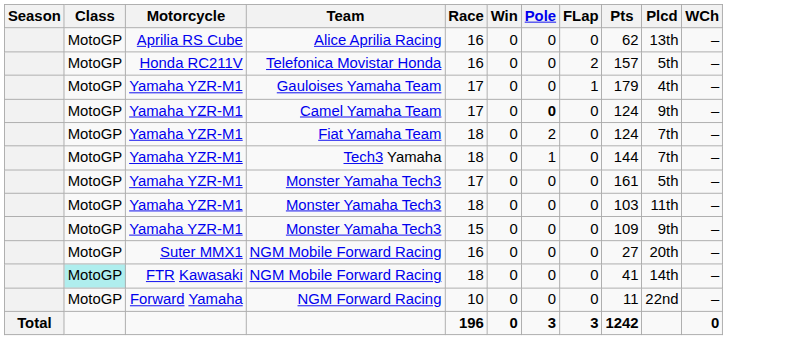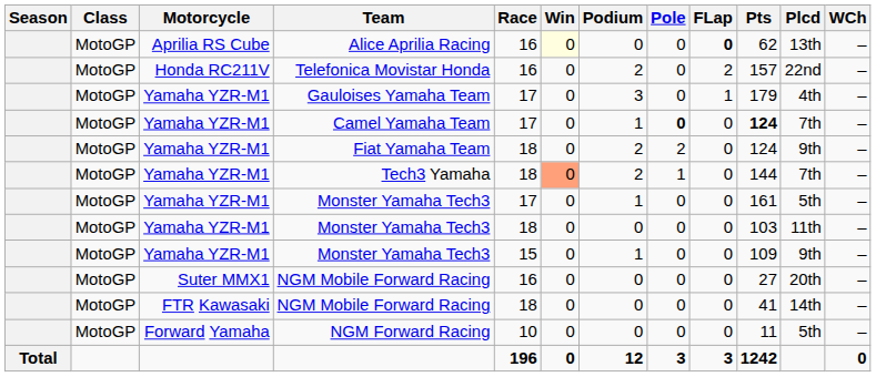+ column: Podium | 0 | 2 | 3 | 1 | 2 | 2 | 1 | 0 | 1 | 0 | 0 | 0 | 12
Alice Aprilia Racing | Win: no background -> lightyellow background
Alice Aprilia Racing | FLap: normal -> bold
Telefonica Movistar Honda | Plcd: 5th -> 22nd
Camel Yamaha Team | Pts: normal -> bold
Camel Yamaha Team | Plcd: 9th -> 7th
Fiat Yamaha Team | Plcd: 7th -> 9th
Tech3 Yamaha | Win: no background -> lightsalmon background
FTR Kawasaki / NGM Mobile Forward Racing | Class: paleturquoise background -> no background
NGM Forward Racing | Plcd: 22nd -> 5th
